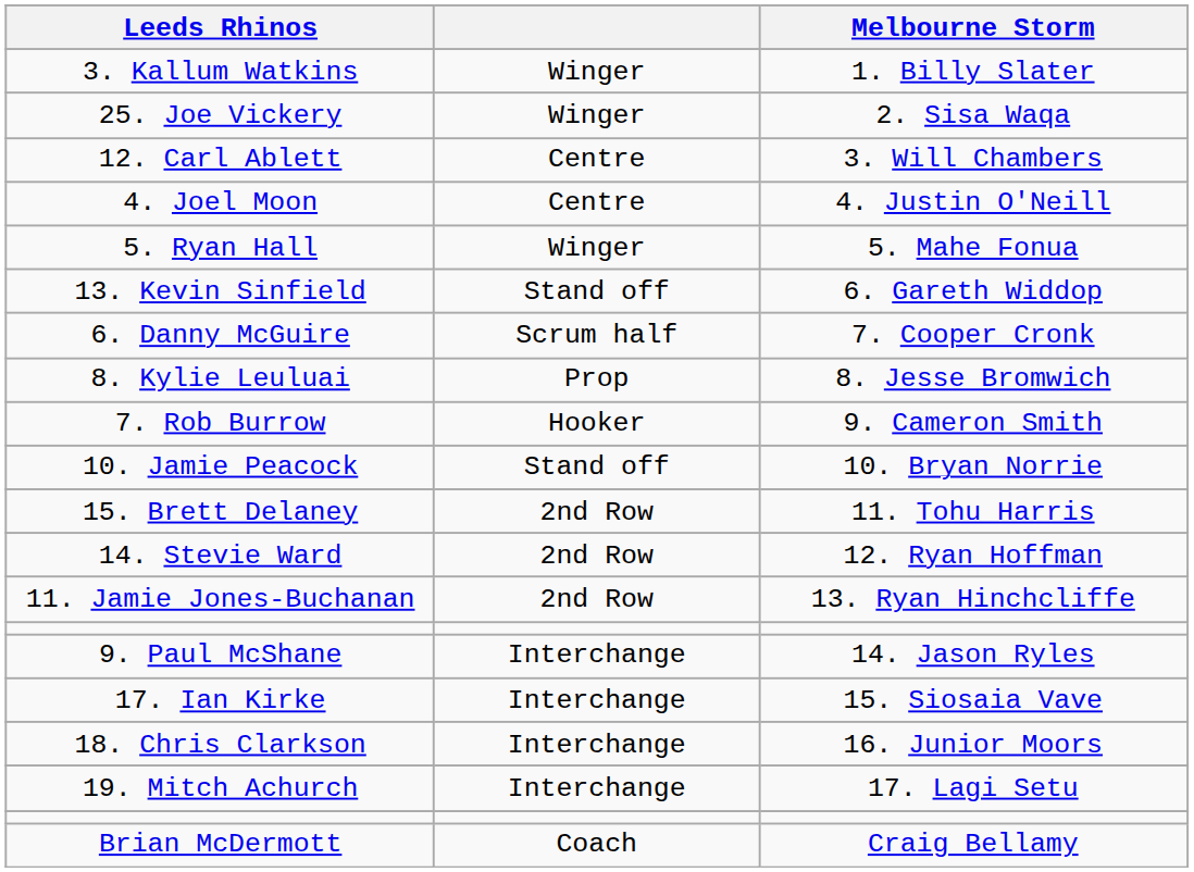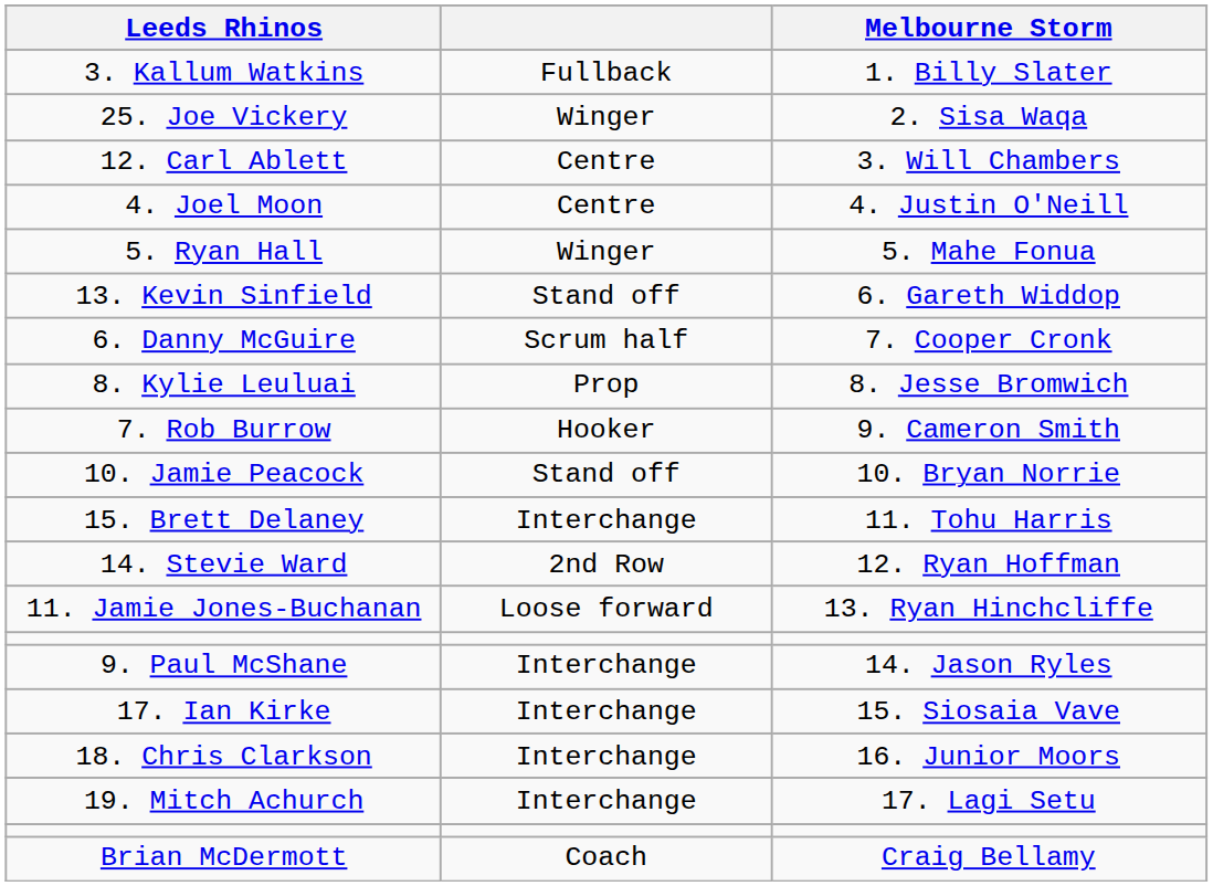3. Kallum Watkins | column 2: Winger -> Fullback
15. Brett Delaney | column 2: 2nd Row -> Interchange
11. Jamie Jones-Buchanan | column 2: 2nd Row -> Loose forward
